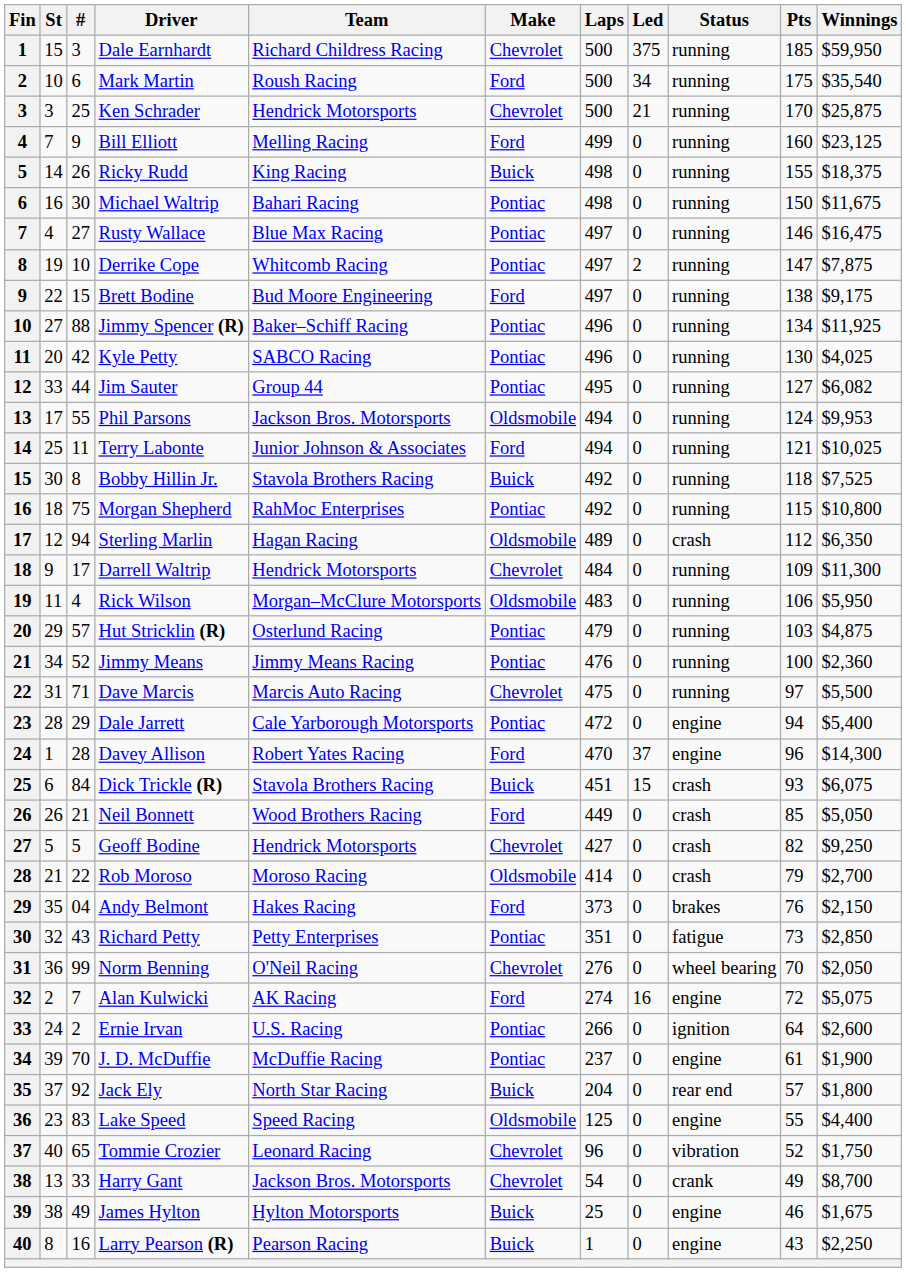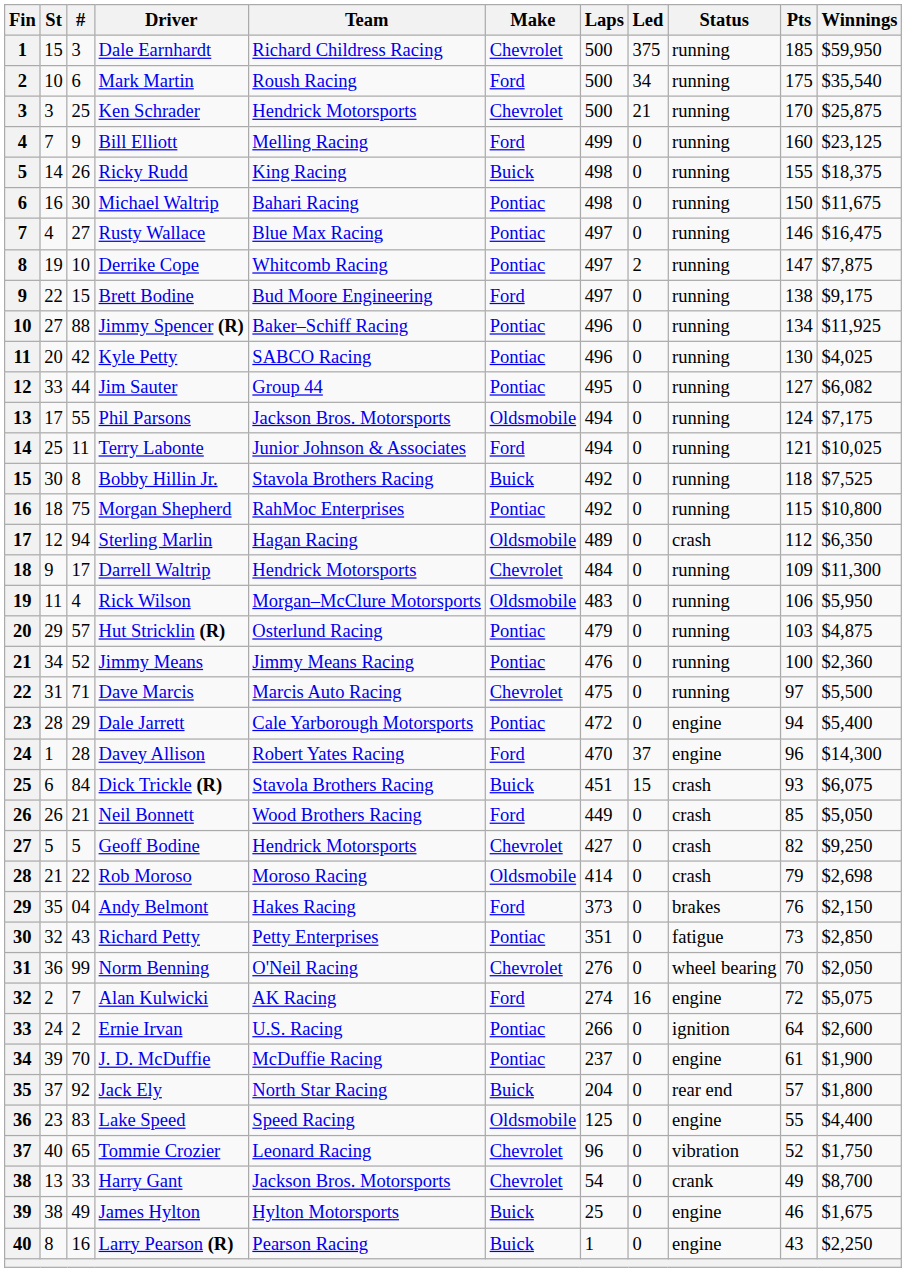Phil Parsons | Winnings: $9,953 -> $7,175
Rob Moroso | Winnings: $2,700 -> $2,698
